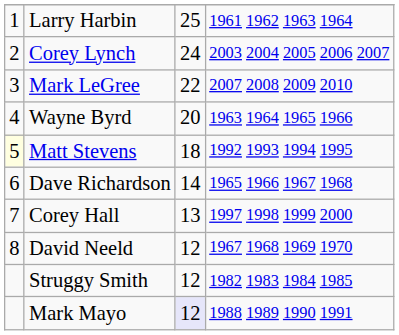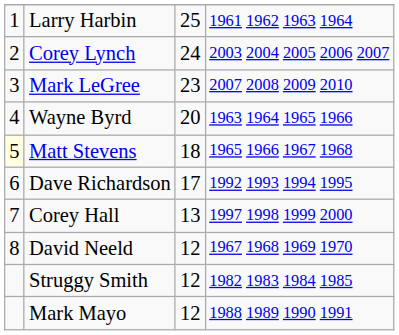Mark LeGree | column 3: 22 -> 23
Matt Stevens | column 4: 1992 1993 1994 1995 -> 1965 1966 1967 1968
Dave Richardson | column 3: 14 -> 17
Dave Richardson | column 4: 1965 1966 1967 1968 -> 1992 1993 1994 1995
Mark Mayo | column 3: lavender background -> no background
